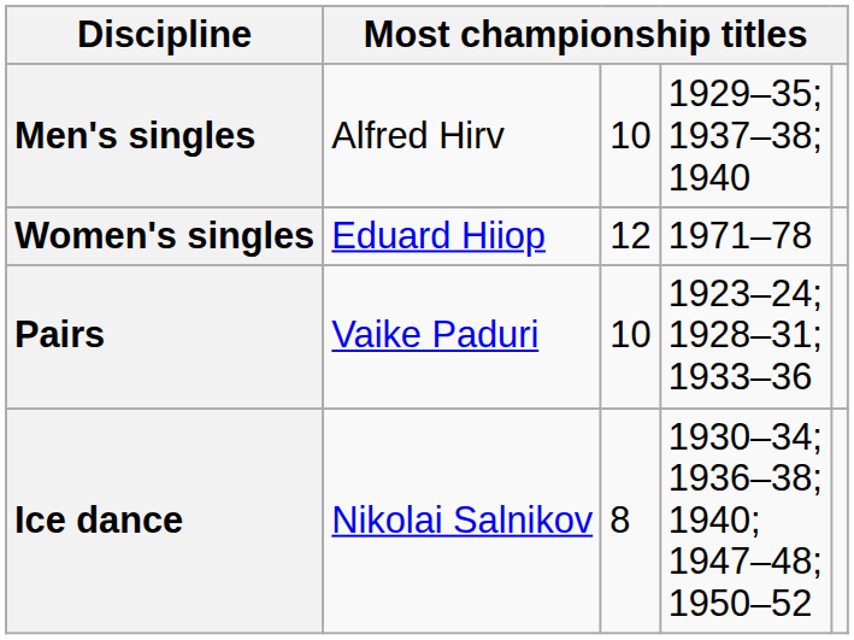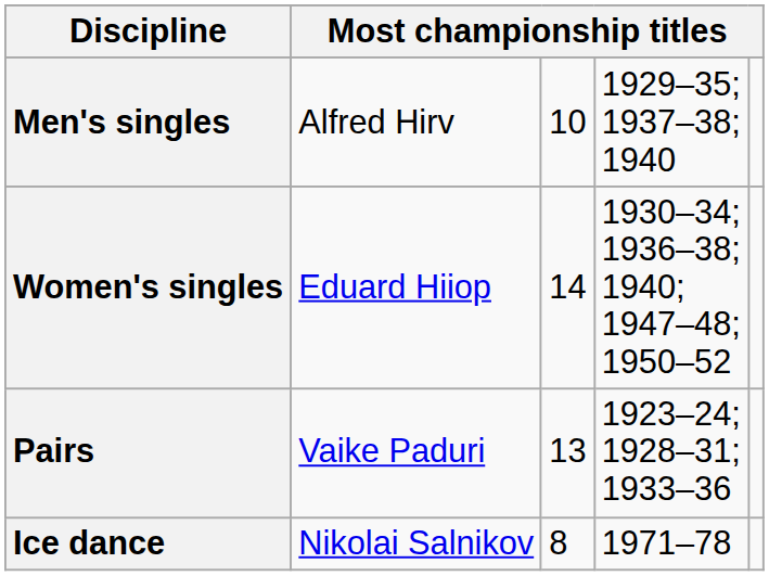Women's singles | column 3: 12 -> 14
Women's singles | column 4: 1971–78 -> 1930–34; 1936–38; 1940; 1947–48; 1950–52
Pairs | column 3: 10 -> 13
Ice dance | column 4: 1930–34; 1936–38; 1940; 1947–48; 1950–52 -> 1971–78
